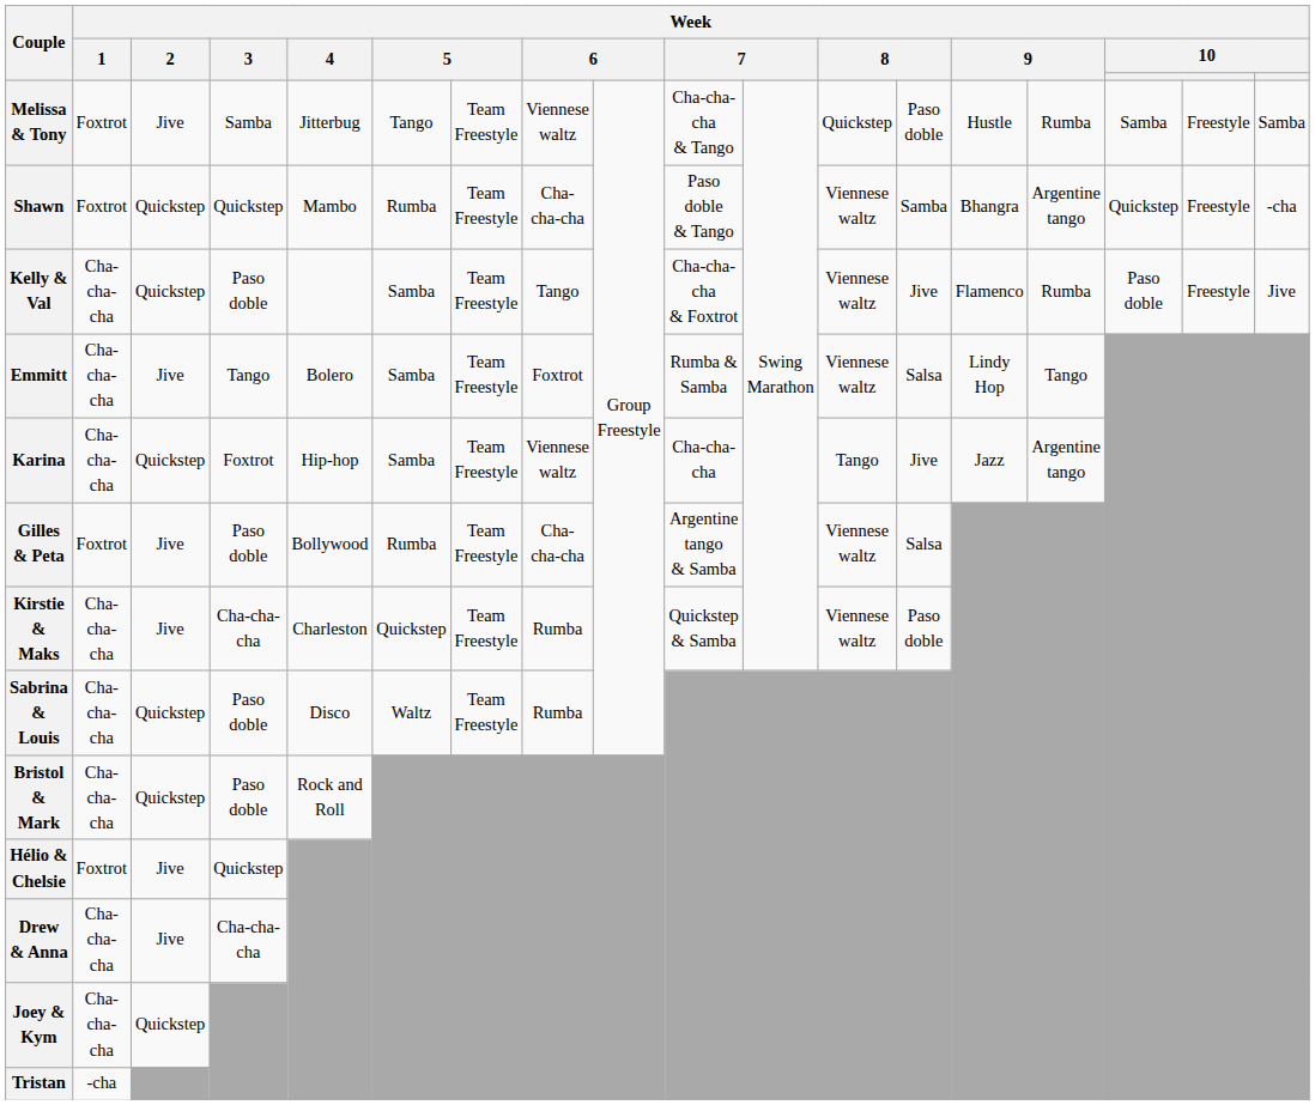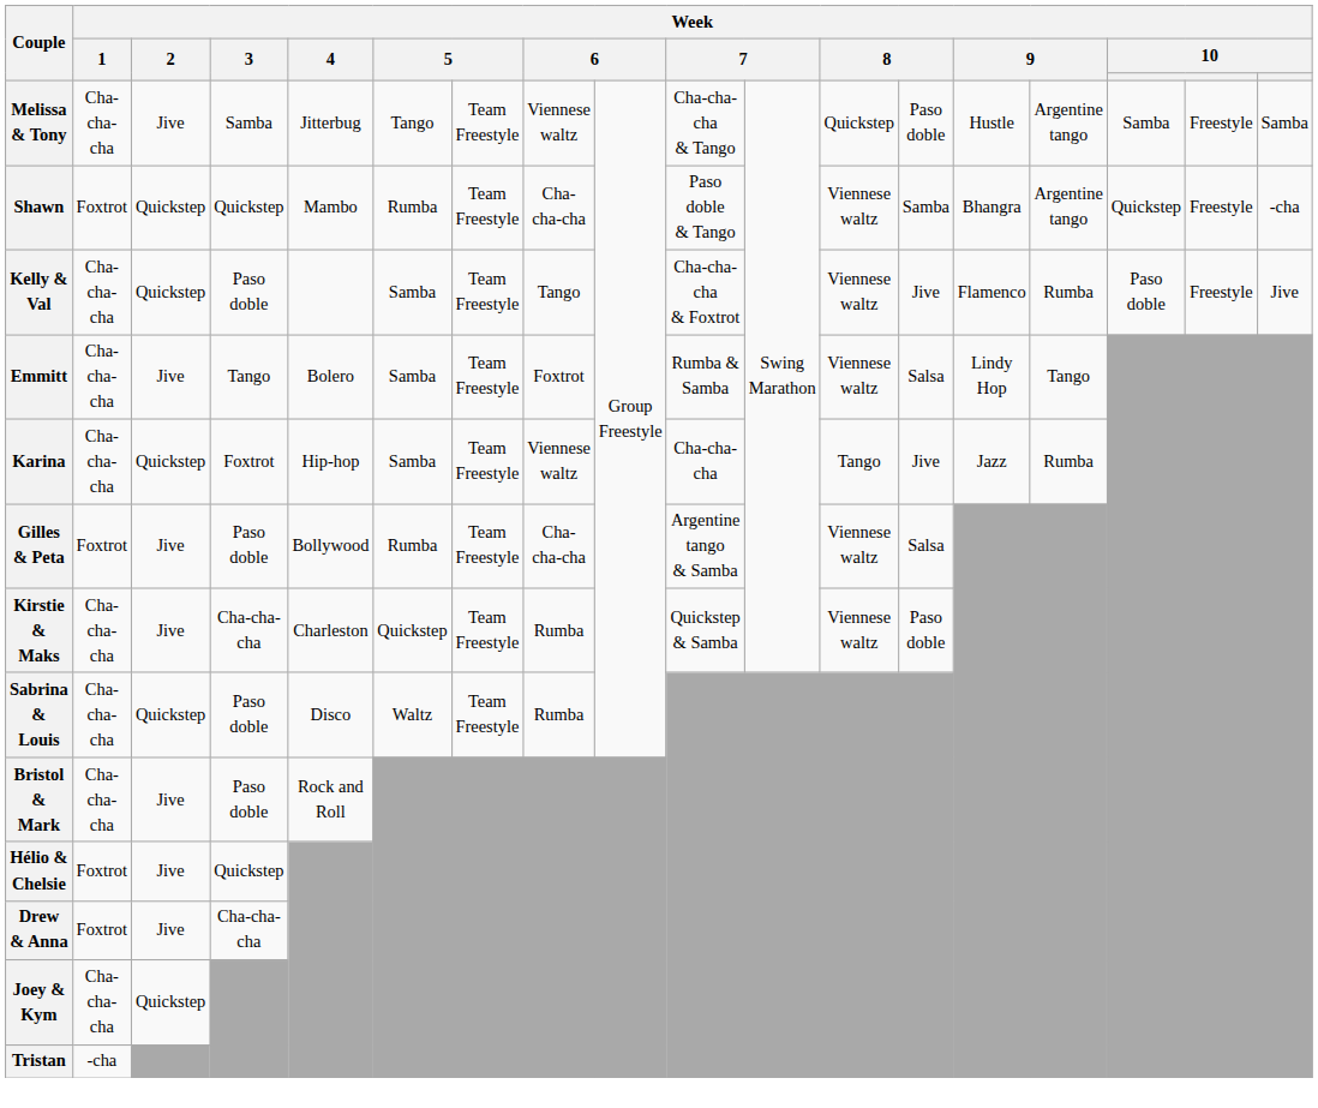Melissa & Tony | Week / 1: Foxtrot -> Cha-cha-cha
Melissa & Tony | column 15: Rumba -> Argentine tango
Karina | column 15: Argentine tango -> Rumba
Bristol & Mark | Week / 2: Quickstep -> Jive
Drew & Anna | Week / 1: Cha-cha-cha -> Foxtrot
